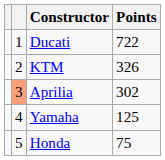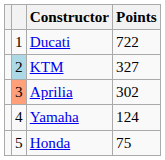KTM | column 2: no background -> lightblue background
KTM | Points: 326 -> 327
Yamaha | Points: 125 -> 124
